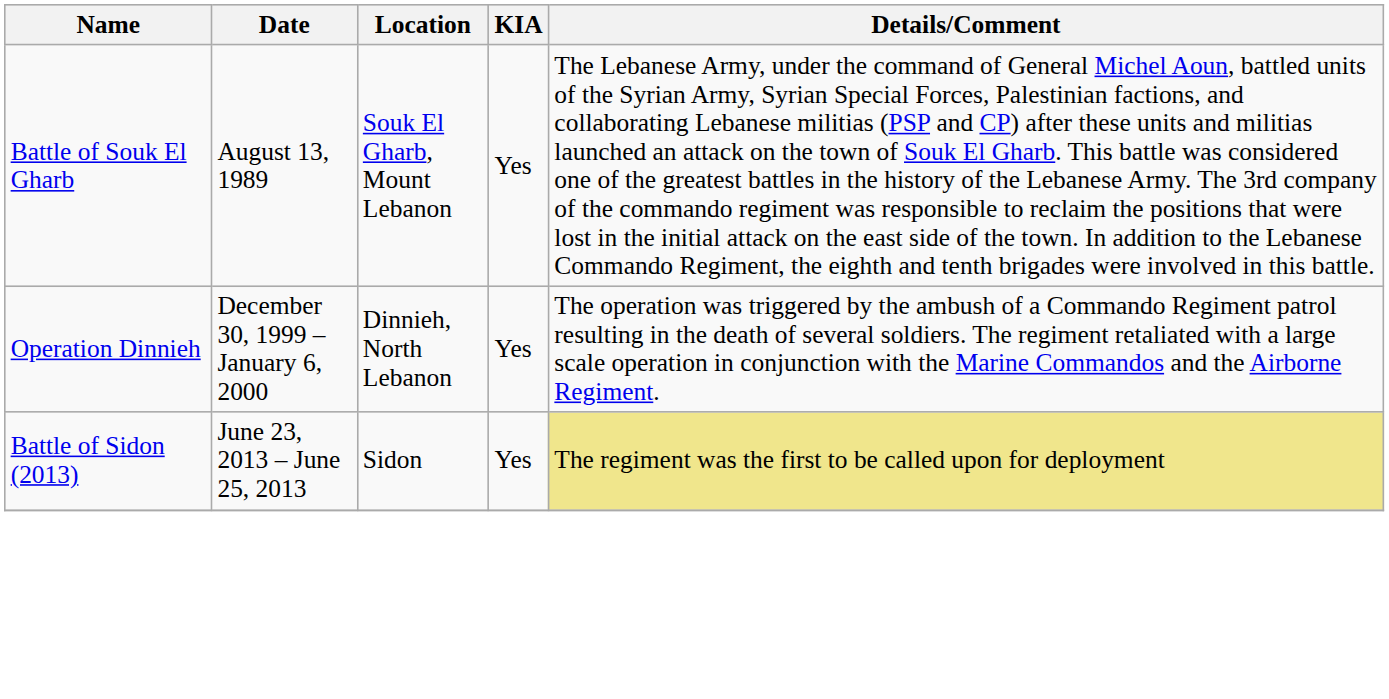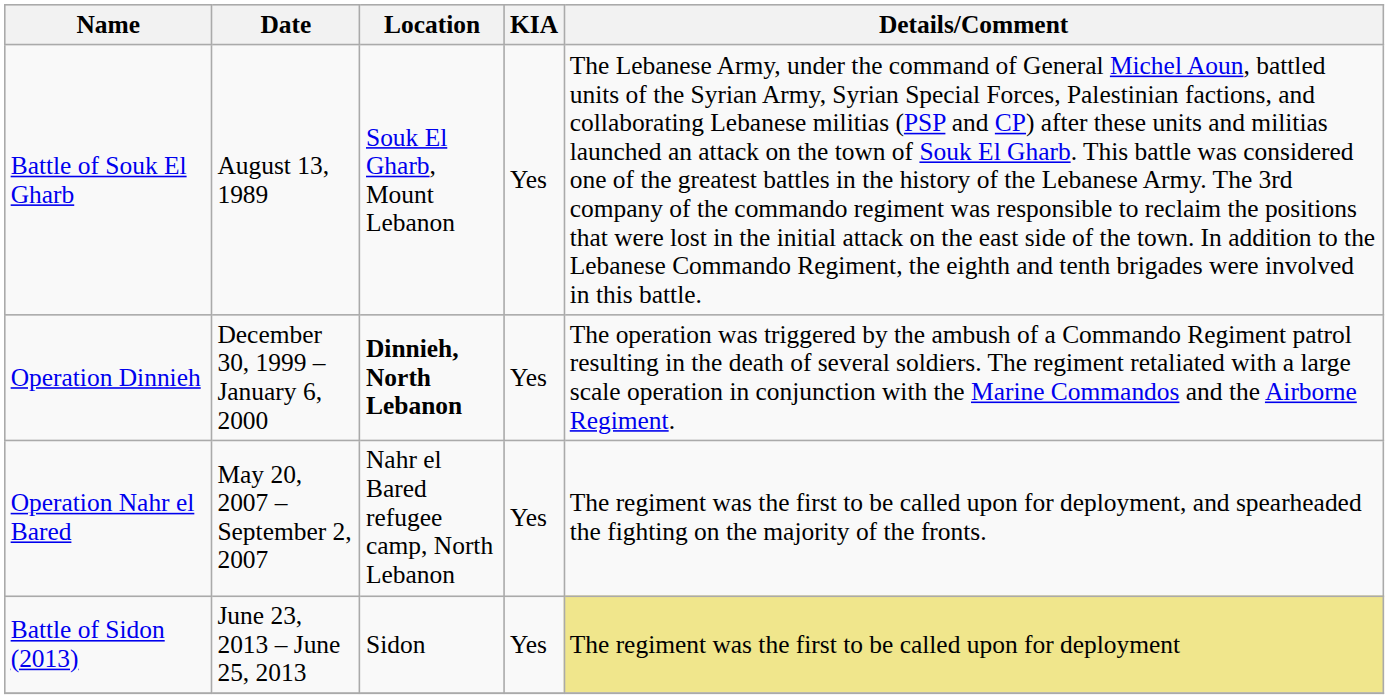Operation Dinnieh | Location: normal -> bold
+ row: Operation Nahr el Bared | May 20, 2007 – September 2, 2007 | Nahr el Bared refugee camp, North Lebanon | Yes | The regiment was the first to be called upon for deployment, and spearheaded the fighting on the majority of the fronts.
